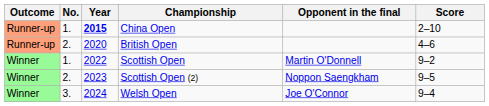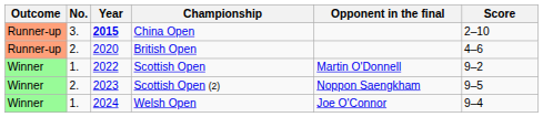China Open | No.: 1. -> 3.
Welsh Open | No.: 3. -> 1.
